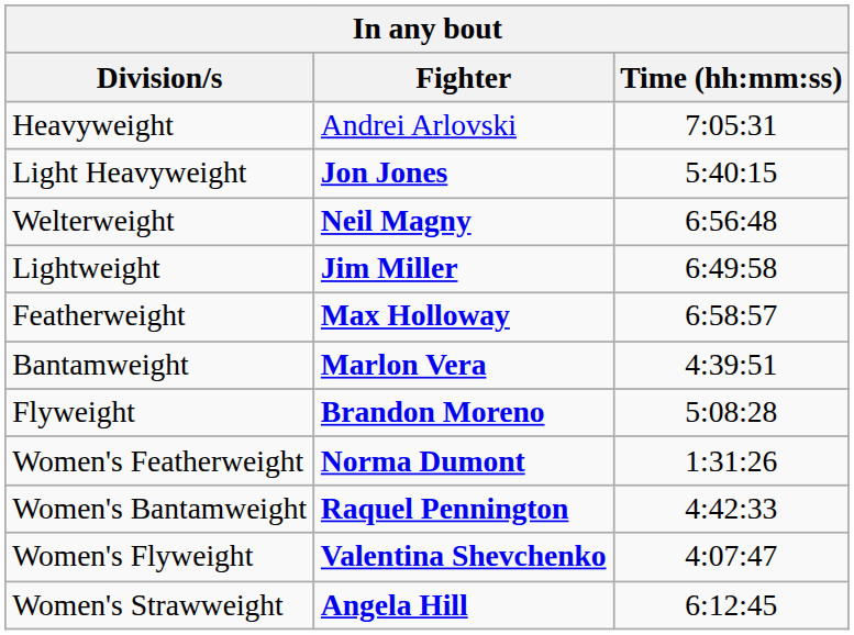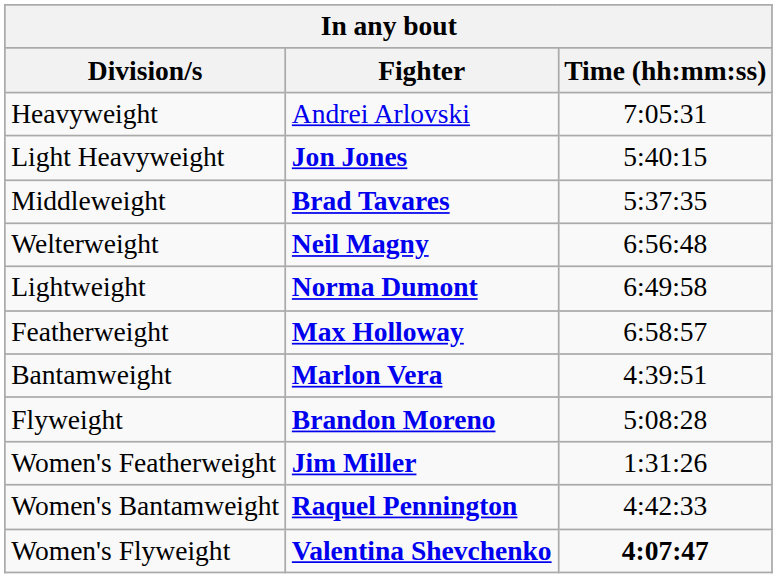+ row: Middleweight | Brad Tavares | 5:37:35
Lightweight | Fighter: Jim Miller -> Norma Dumont
Women's Featherweight | Fighter: Norma Dumont -> Jim Miller
Women's Flyweight | Time (hh:mm:ss): normal -> bold
- row: Women's Strawweight | Angela Hill | 6:12:45
